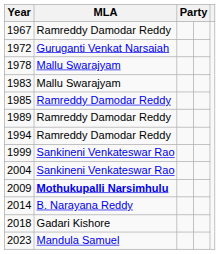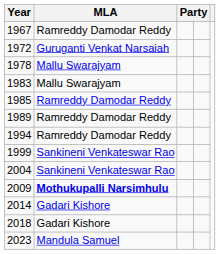2014 | MLA: B. Narayana Reddy -> Gadari Kishore
